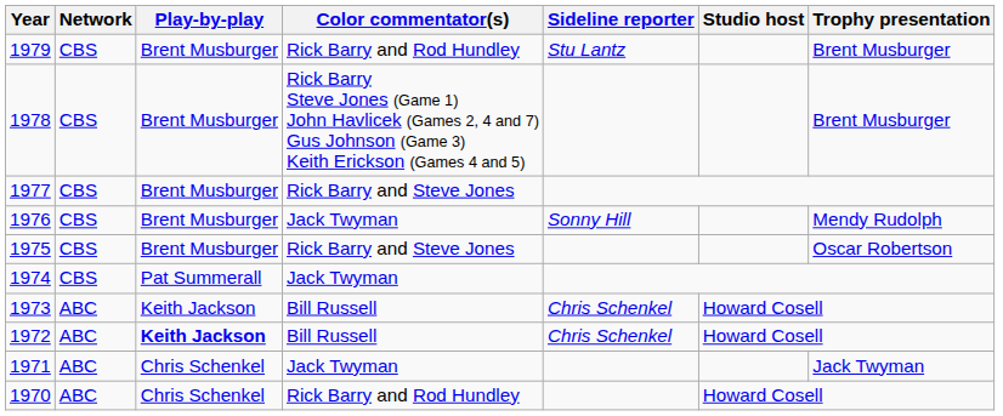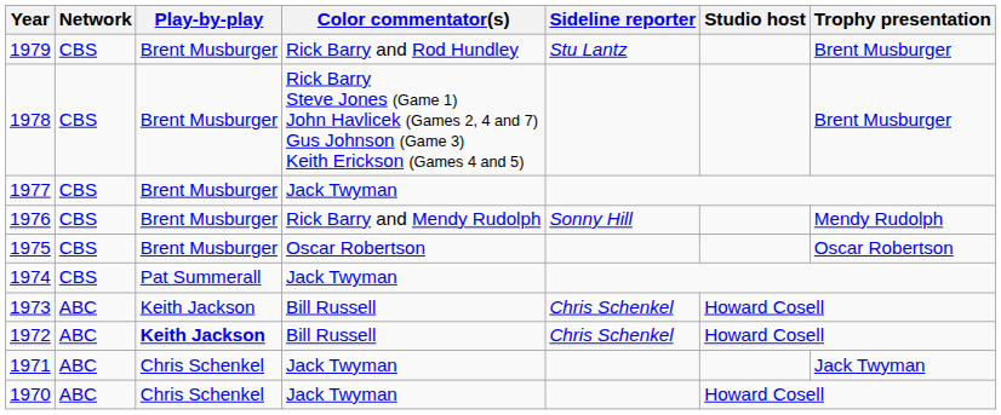1977 | Color commentator(s): Rick Barry and Steve Jones -> Jack Twyman
1976 | Color commentator(s): Jack Twyman -> Rick Barry and Mendy Rudolph
1975 | Color commentator(s): Rick Barry and Steve Jones -> Oscar Robertson
1970 | Color commentator(s): Rick Barry and Rod Hundley -> Jack Twyman
